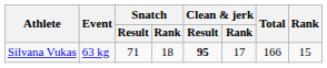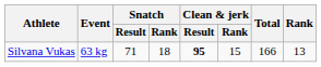Silvana Vukas | Clean & jerk / Rank: 17 -> 15
Silvana Vukas | Rank: 15 -> 13
